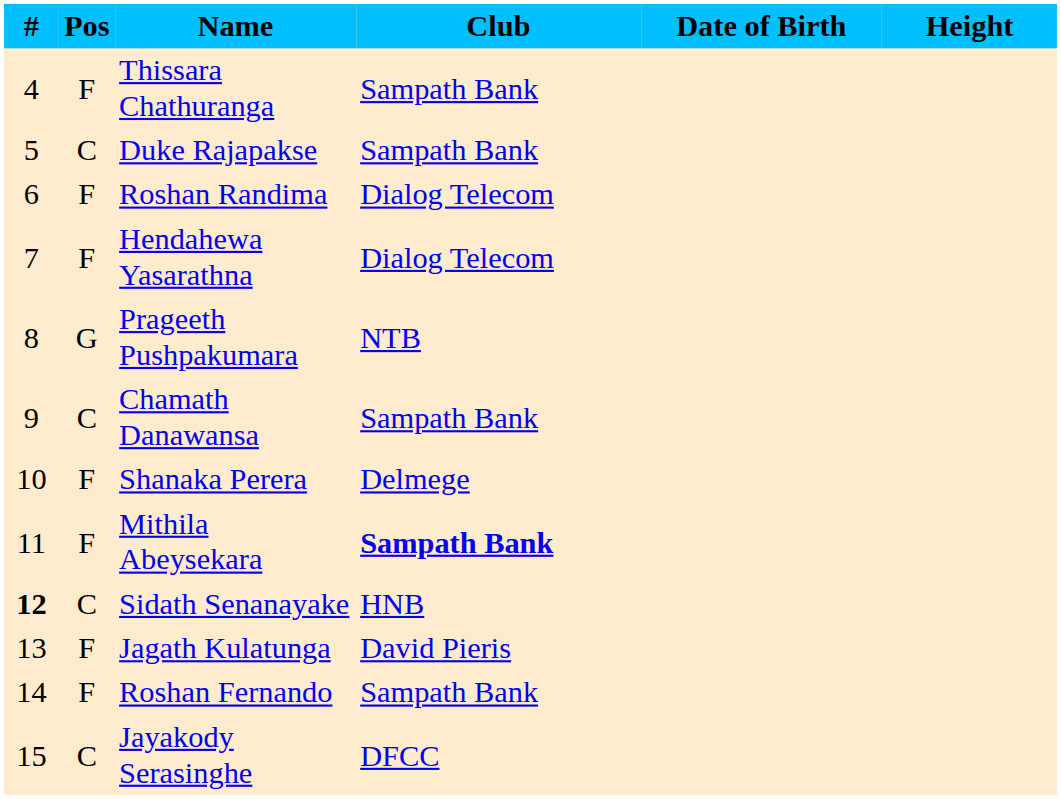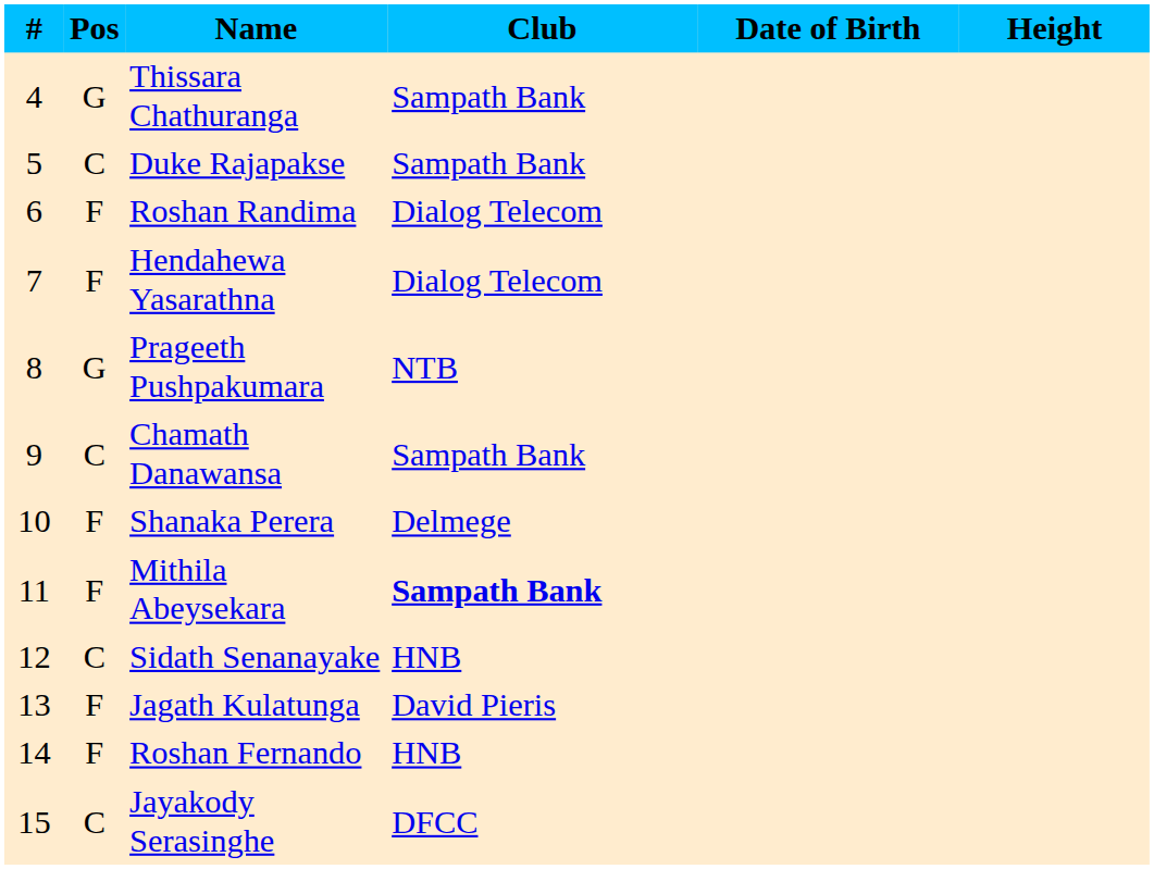Thissara Chathuranga | Pos: F -> G
Sidath Senanayake | #: bold -> normal
Roshan Fernando | Club: Sampath Bank -> HNB
